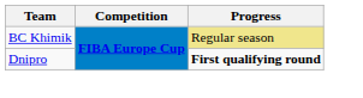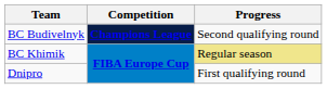+ row: BC Budivelnyk | Champions League | Second qualifying round
Dnipro | Progress: bold -> normal
